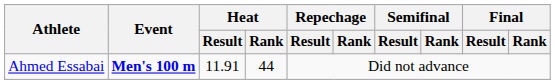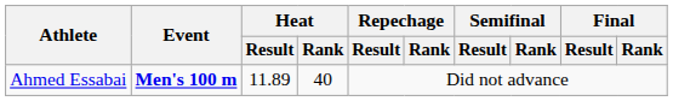Ahmed Essabai | Heat / Result: 11.91 -> 11.89
Ahmed Essabai | Heat / Rank: 44 -> 40
